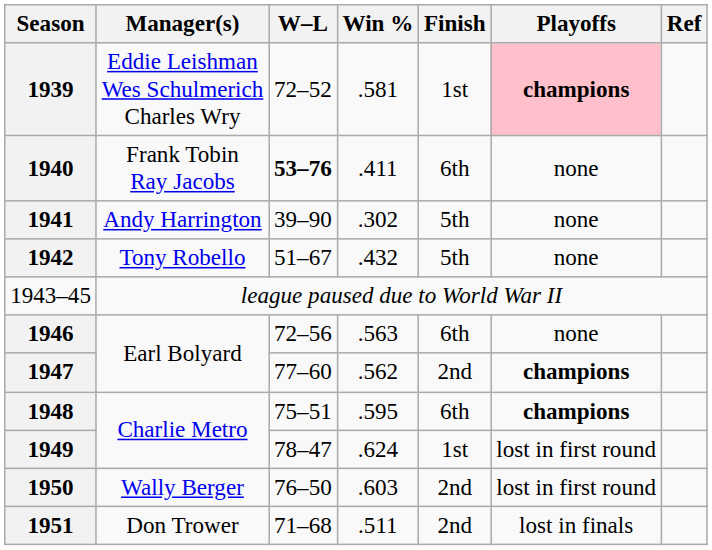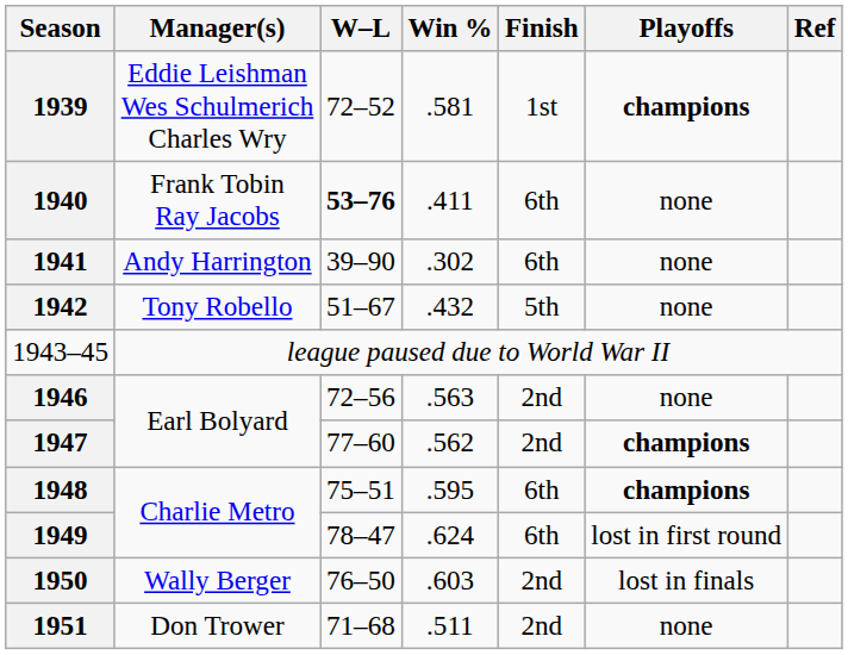1939 | Playoffs: pink background -> no background
1941 | Finish: 5th -> 6th
1946 | Finish: 6th -> 2nd
1949 | Finish: 1st -> 6th
1950 | Playoffs: lost in first round -> lost in finals
1951 | Playoffs: lost in finals -> none
